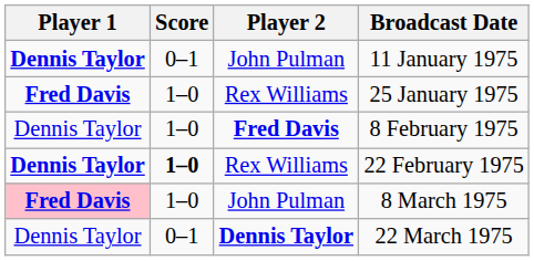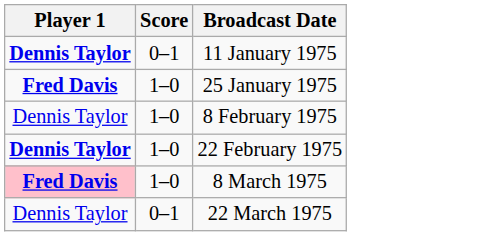- column: Player 2 | John Pulman | Rex Williams | Fred Davis | Rex Williams | John Pulman | Dennis Taylor
22 February 1975 | Score: bold -> normal
